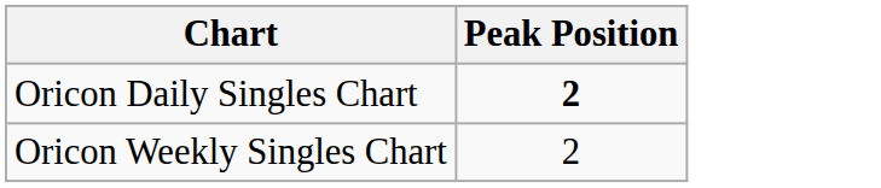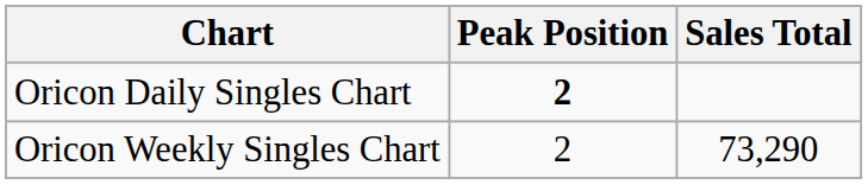+ column: Sales Total | 73,290
